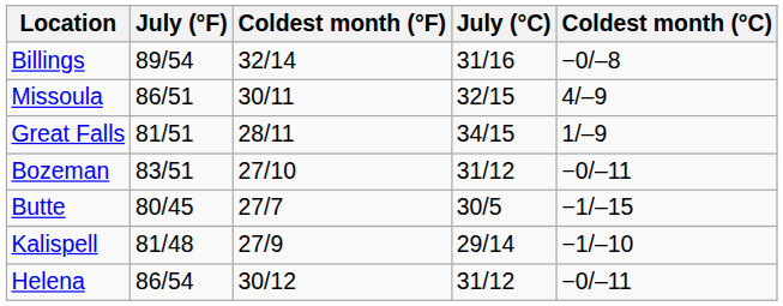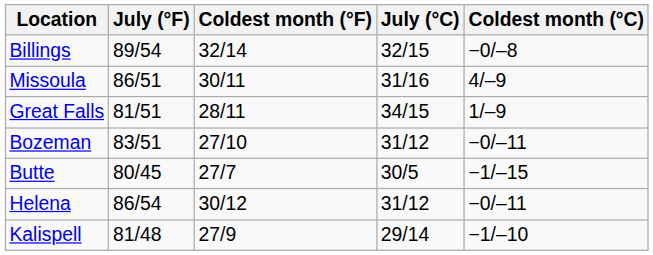Billings | July (°C): 31/16 -> 32/15
Missoula | July (°C): 32/15 -> 31/16
rows swapped: Helena <-> Kalispell
